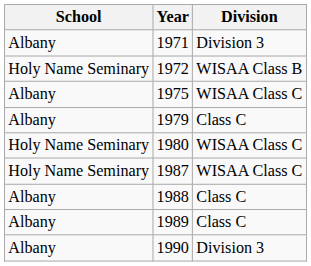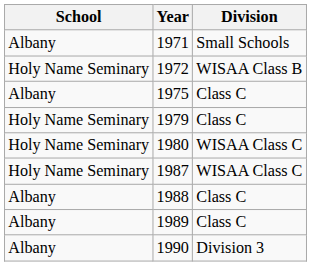1971 | Division: Division 3 -> Small Schools
1975 | Division: WISAA Class C -> Class C
1979 | School: Albany -> Holy Name Seminary
